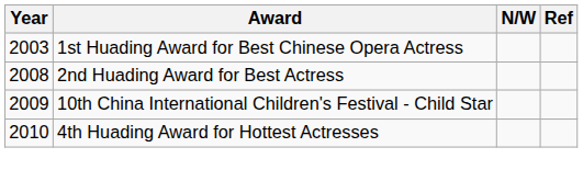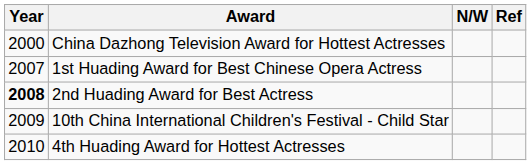+ row: 2000 | China Dazhong Television Award for Hottest Actresses
1st Huading Award for Best Chinese Opera Actress | Year: 2003 -> 2007
2nd Huading Award for Best Actress | Year: normal -> bold
